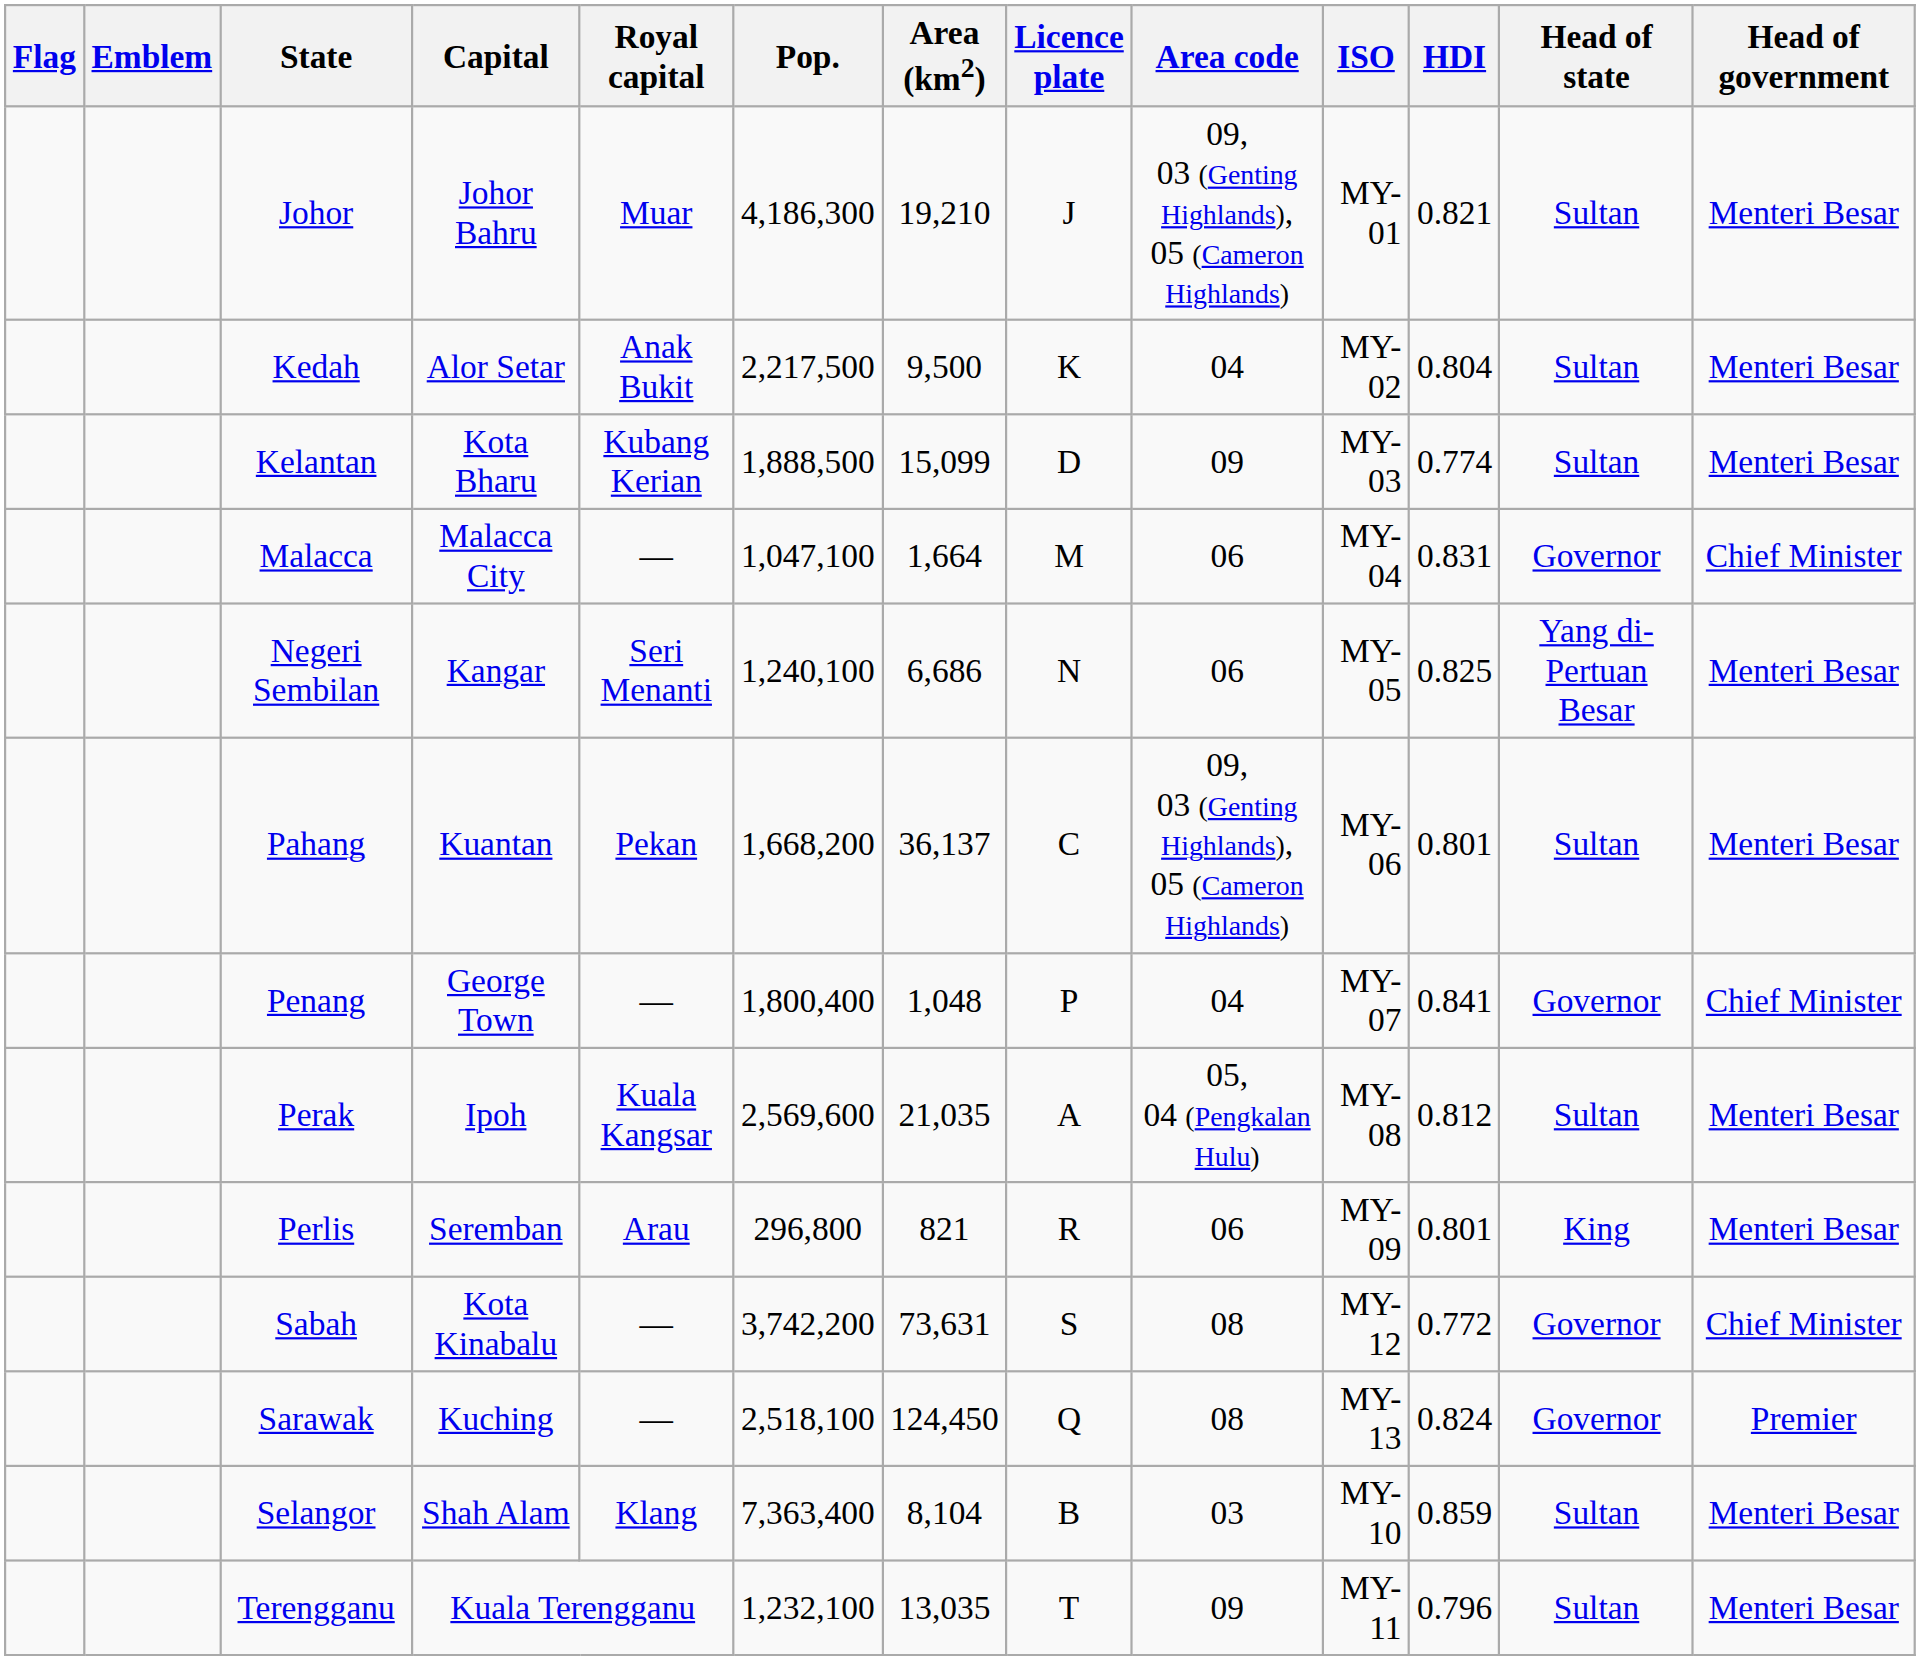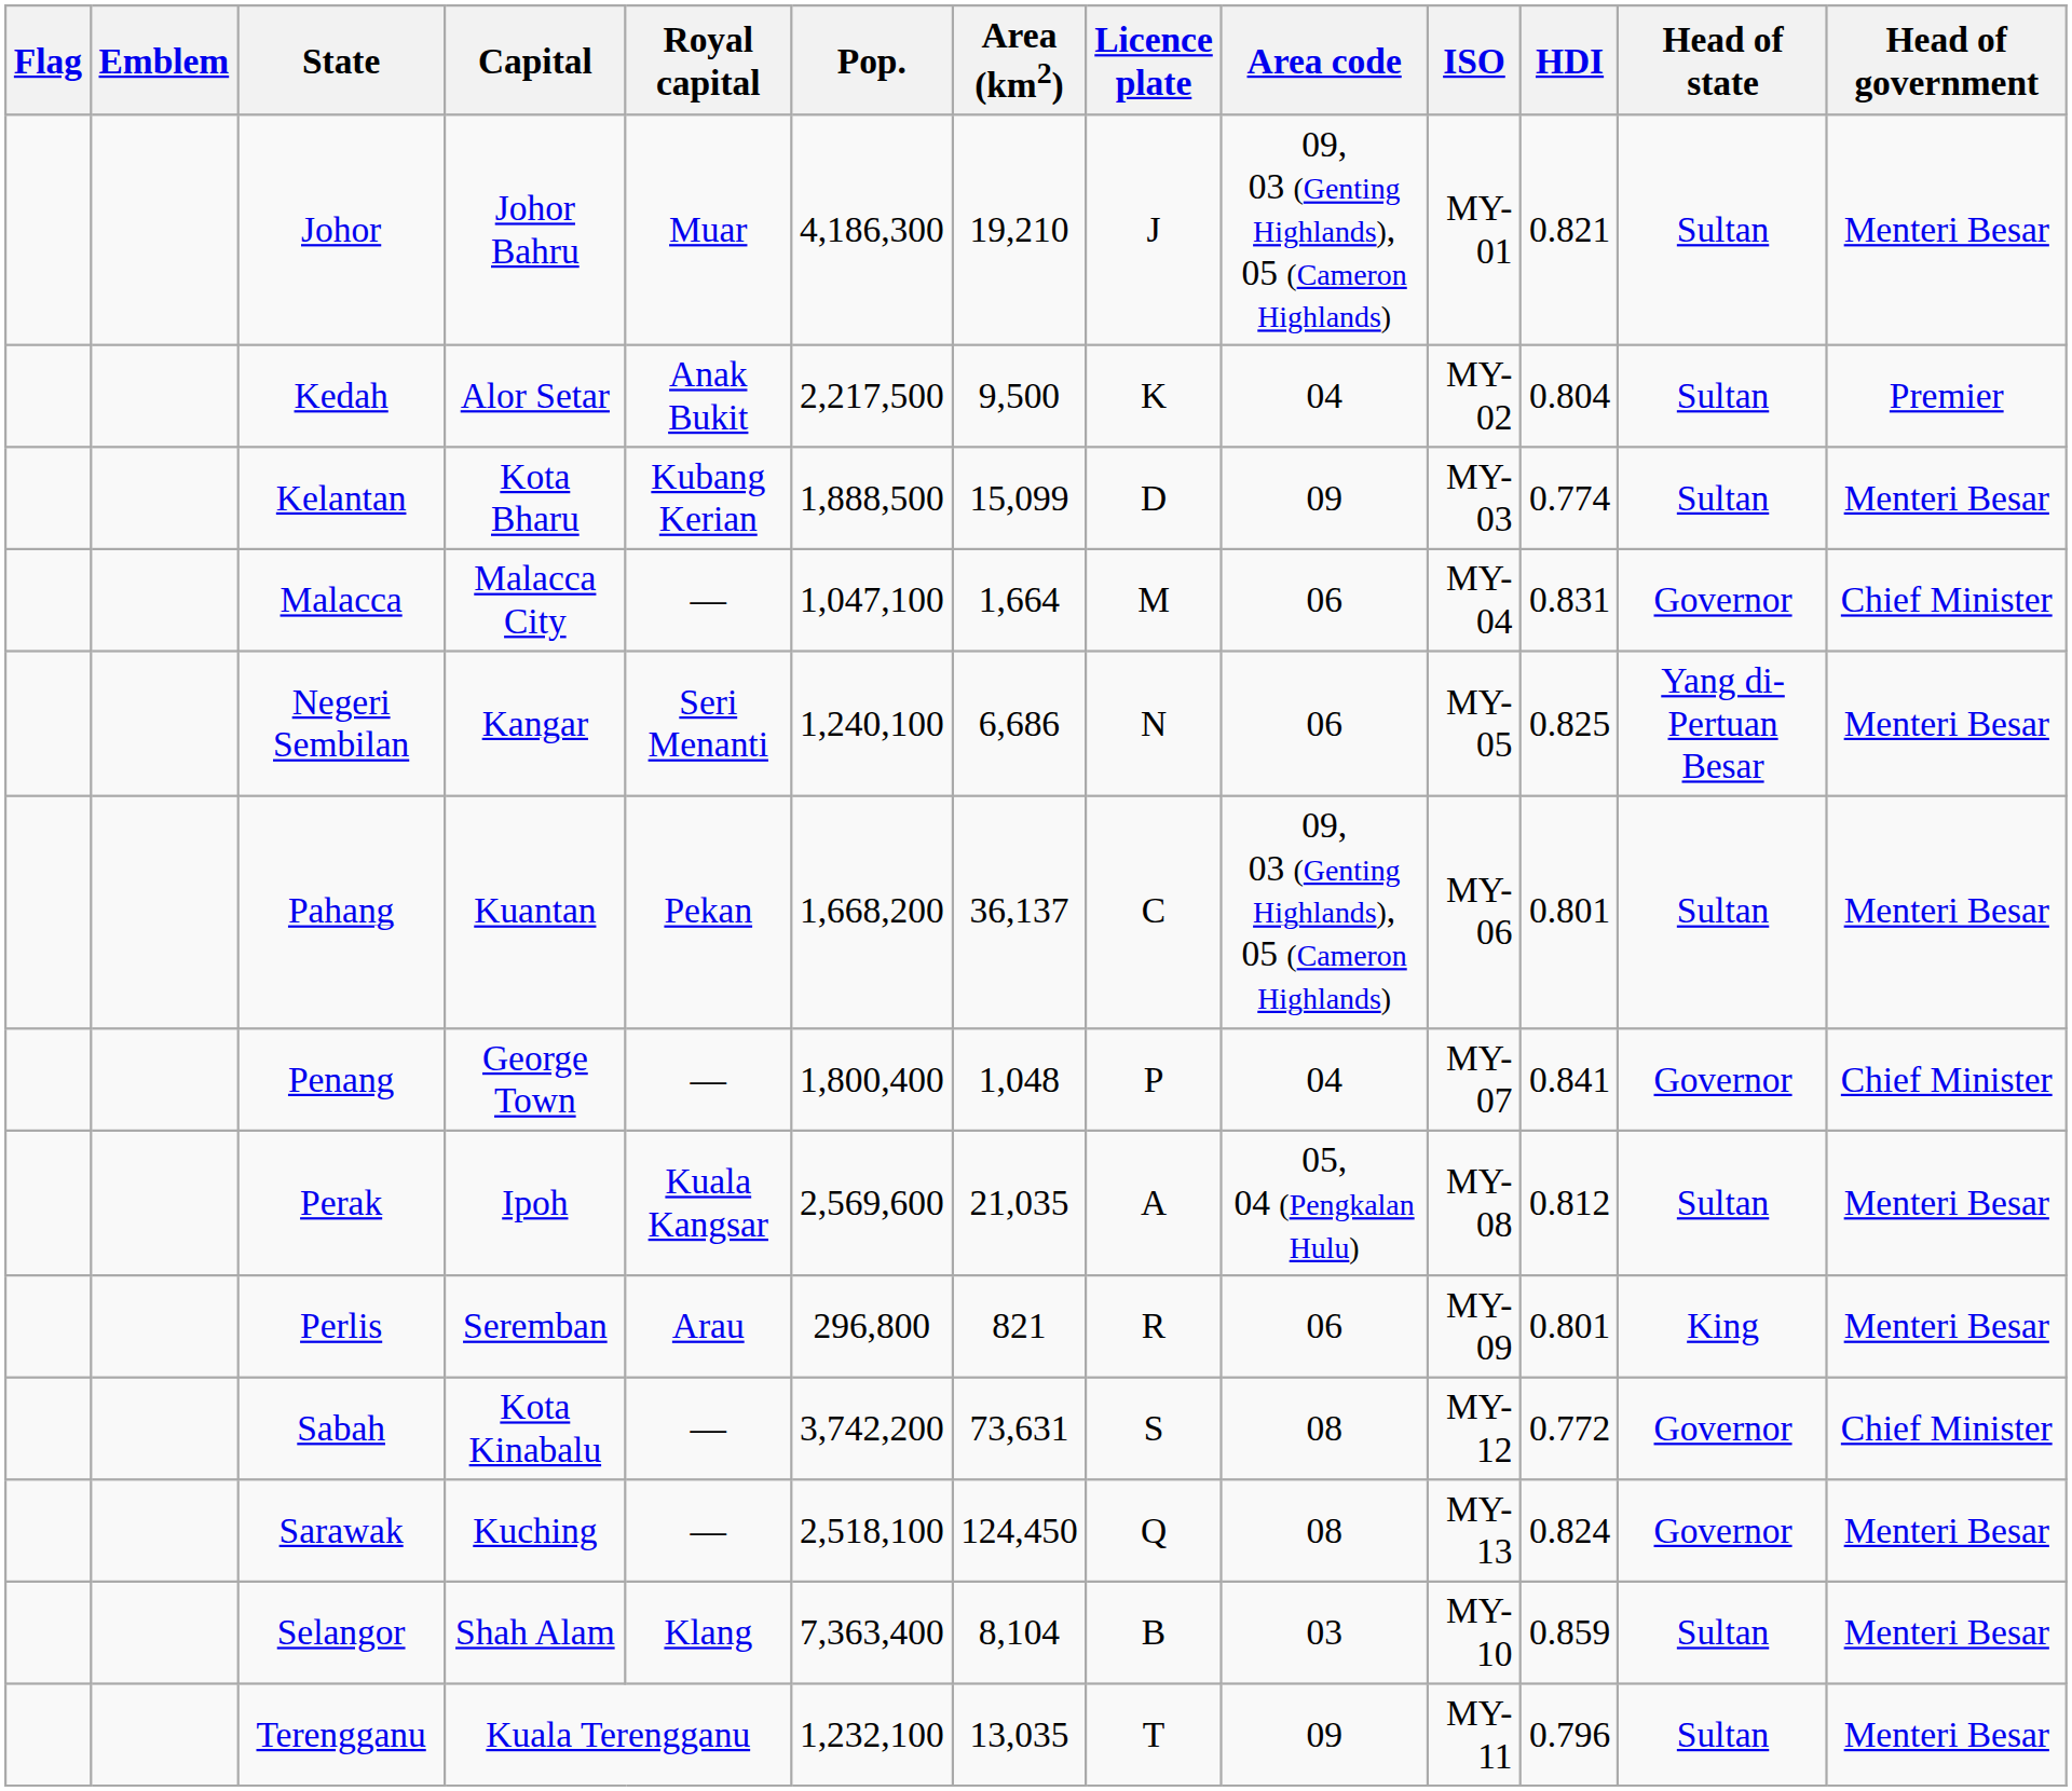Kedah | Head of government: Menteri Besar -> Premier
Sarawak | Head of government: Premier -> Menteri Besar
